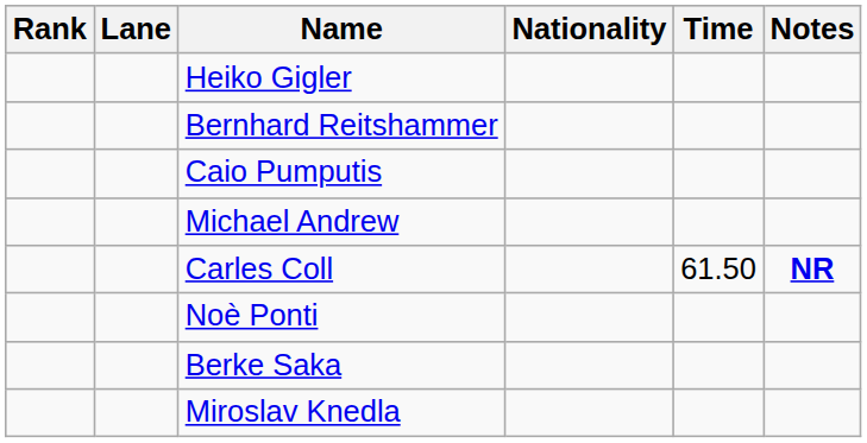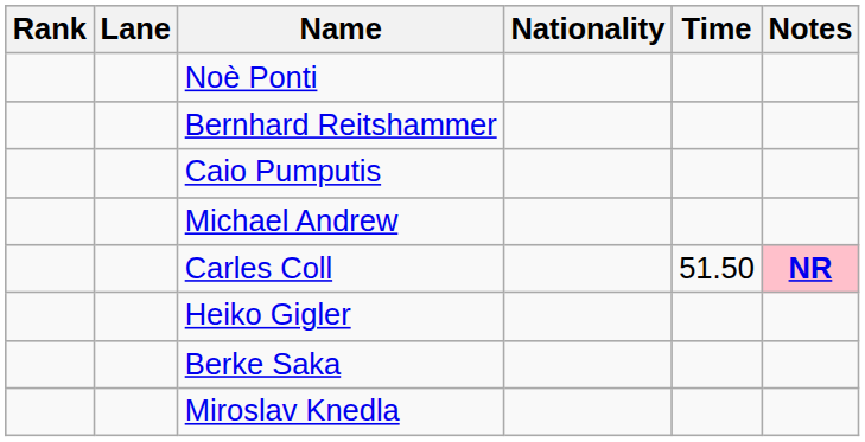rows swapped: Noè Ponti <-> Heiko Gigler
Carles Coll | Time: 61.50 -> 51.50
Carles Coll | Notes: no background -> pink background
